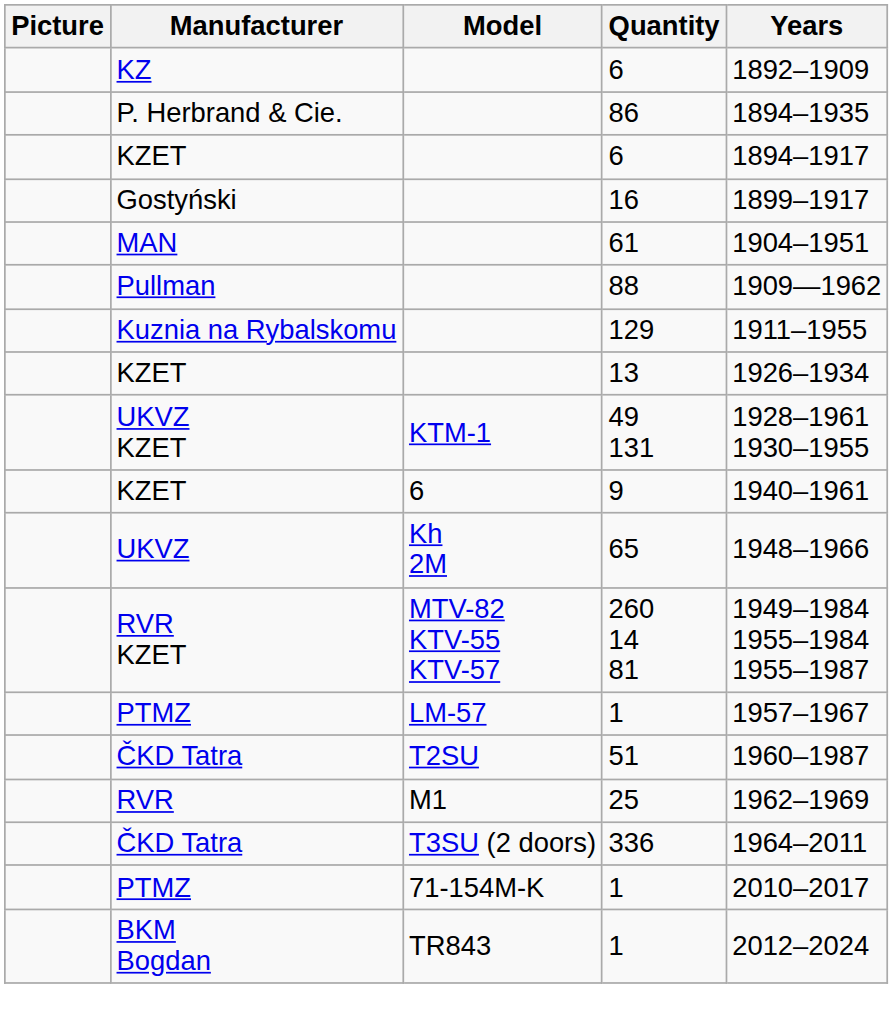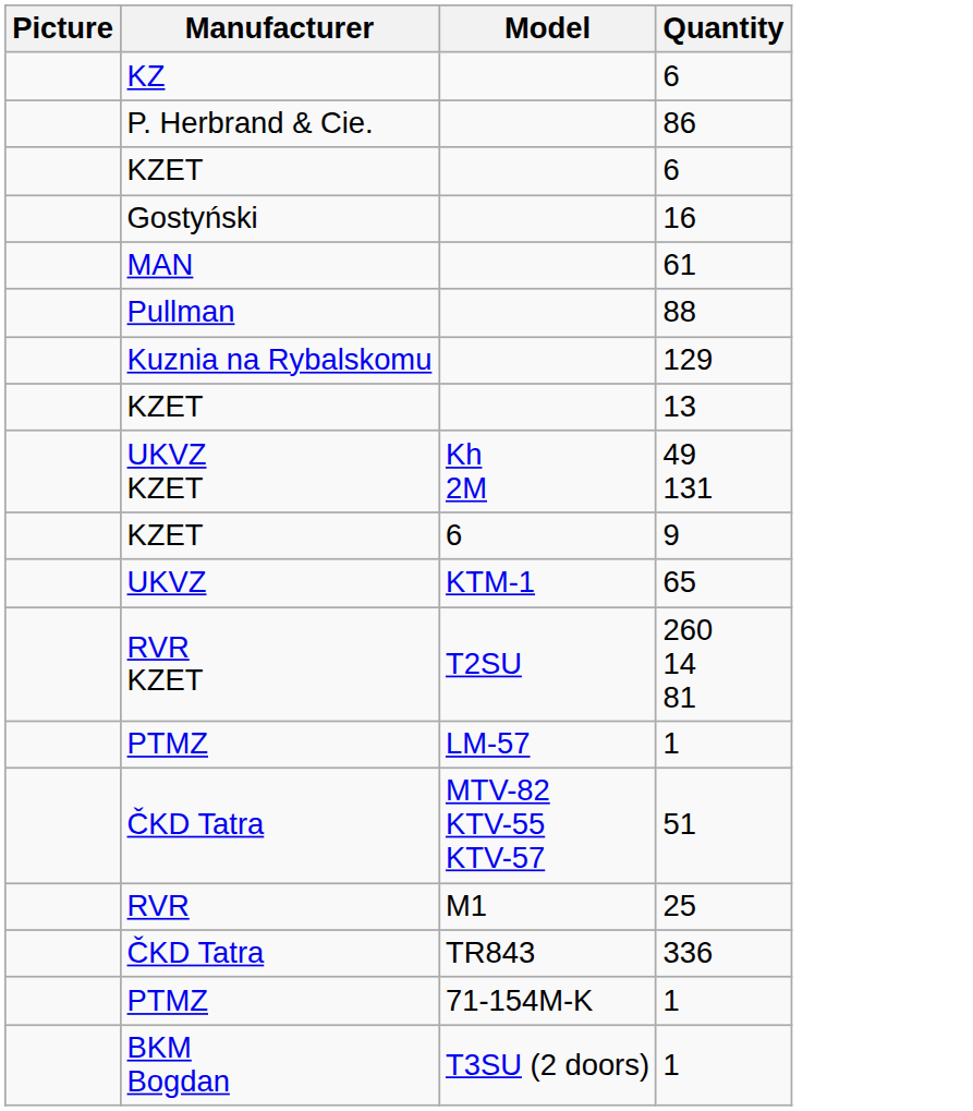- column: Years | 1892–1909 | 1894–1935 | 1894–1917 | 1899–1917 | 1904–1951 | 1909—1962 | 1911–1955 | 1926–1934 | 1928–1961 1930–1955 | 1940–1961 | 1948–1966 | 1949–1984 1955–1984 1955–1987 | 1957–1967 | 1960–1987 | 1962–1969 | 1964–2011 | 2010–2017 | 2012–2024
49 131 | Model: KTM-1 -> Kh 2M
65 | Model: Kh 2M -> KTM-1
260 14 81 | Model: MTV-82 KTV-55 KTV-57 -> T2SU
51 | Model: T2SU -> MTV-82 KTV-55 KTV-57
336 | Model: T3SU (2 doors) -> TR843
BKM Bogdan / 1 | Model: TR843 -> T3SU (2 doors)
